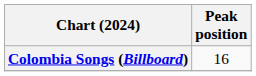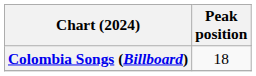Colombia Songs (Billboard) | Peak position: 16 -> 18
